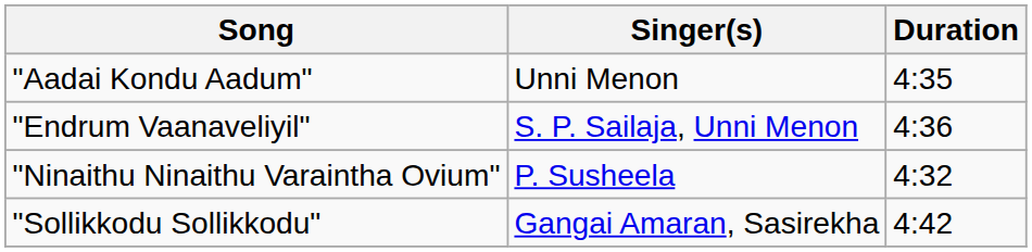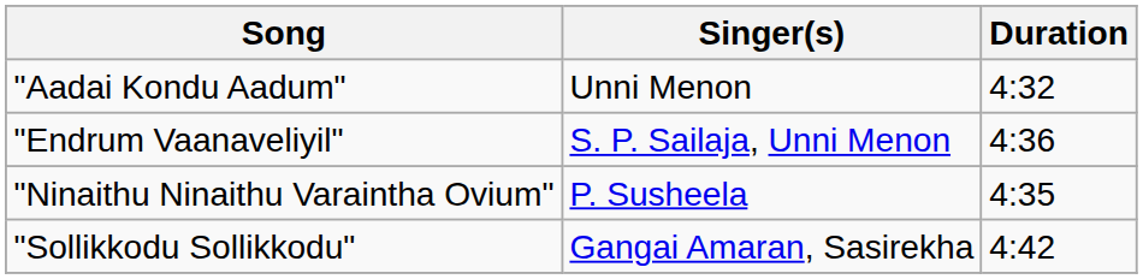"Aadai Kondu Aadum" | Duration: 4:35 -> 4:32
"Ninaithu Ninaithu Varaintha Ovium" | Duration: 4:32 -> 4:35
